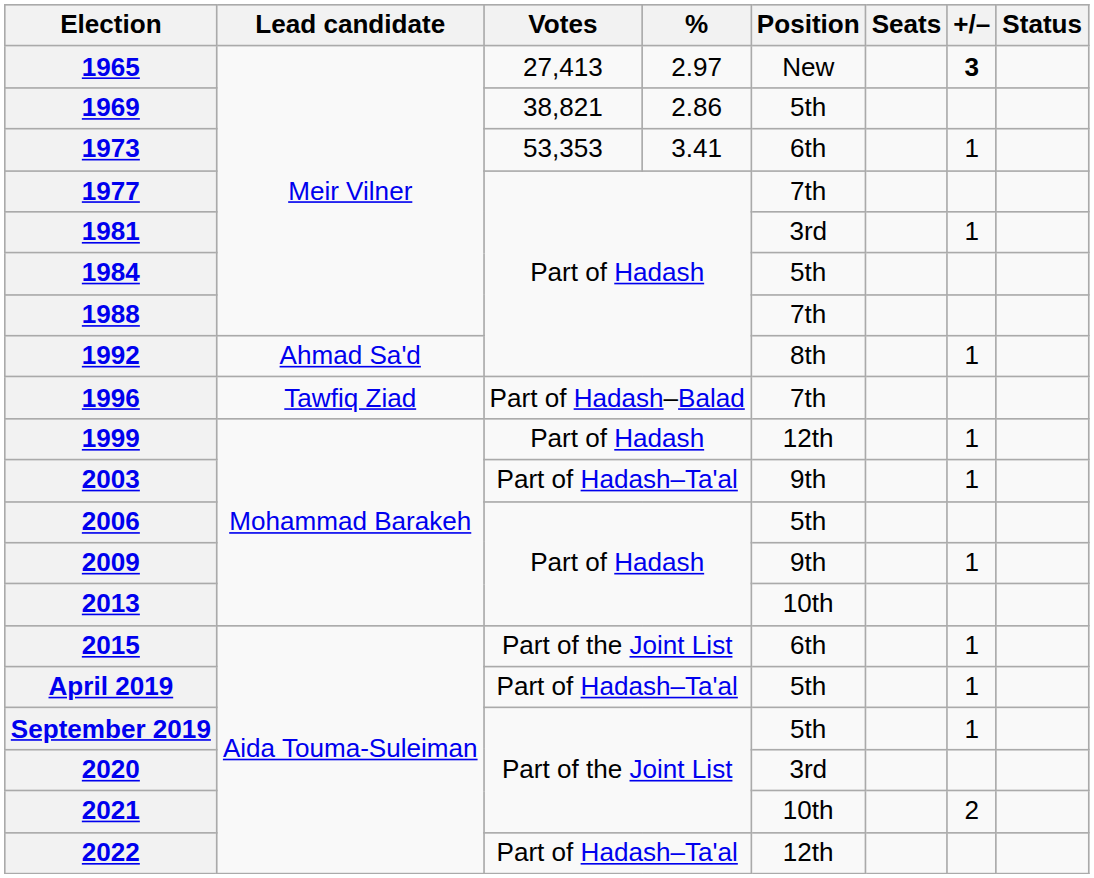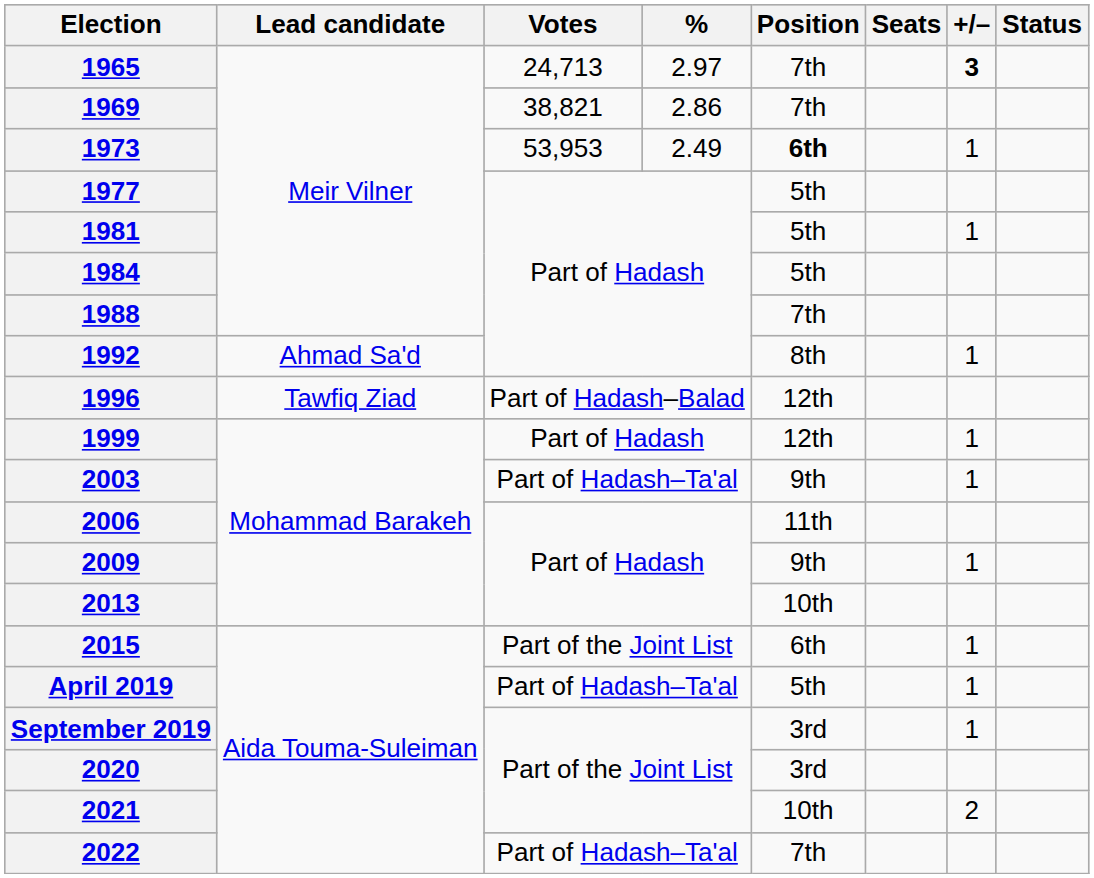1965 | Votes: 27,413 -> 24,713
1965 | Position: New -> 7th
1969 | Position: 5th -> 7th
1973 | Votes: 53,353 -> 53,953
1973 | %: 3.41 -> 2.49
1973 | Position: normal -> bold
1977 | Position: 7th -> 5th
1981 | Position: 3rd -> 5th
1996 | Position: 7th -> 12th
2006 | Position: 5th -> 11th
September 2019 | Position: 5th -> 3rd
2022 | Position: 12th -> 7th
